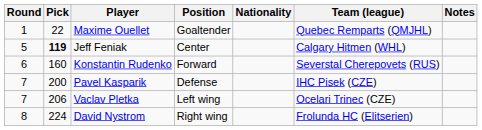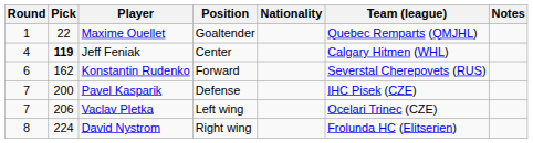Jeff Feniak | Round: 5 -> 4
Konstantin Rudenko | Pick: 160 -> 162
